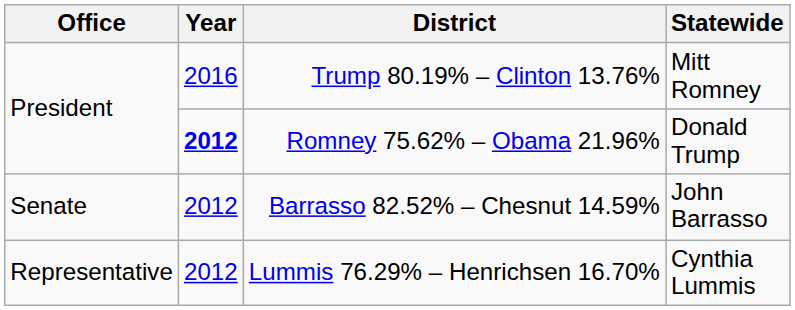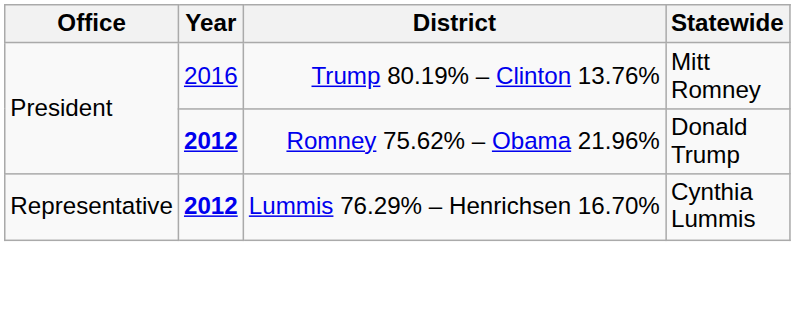- row: Senate | 2012 | Barrasso 82.52% – Chesnut 14.59% | John Barrasso
Lummis 76.29% – Henrichsen 16.70% | Year: normal -> bold
